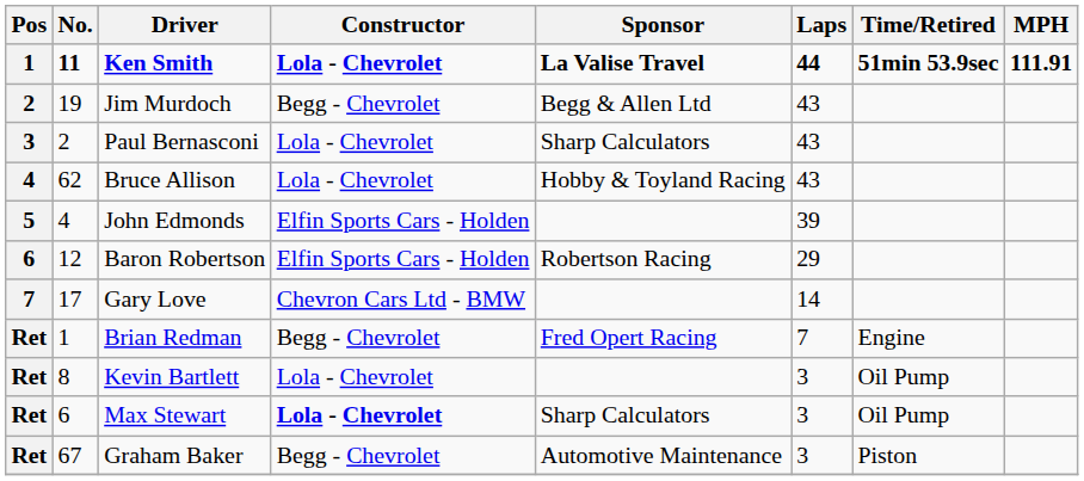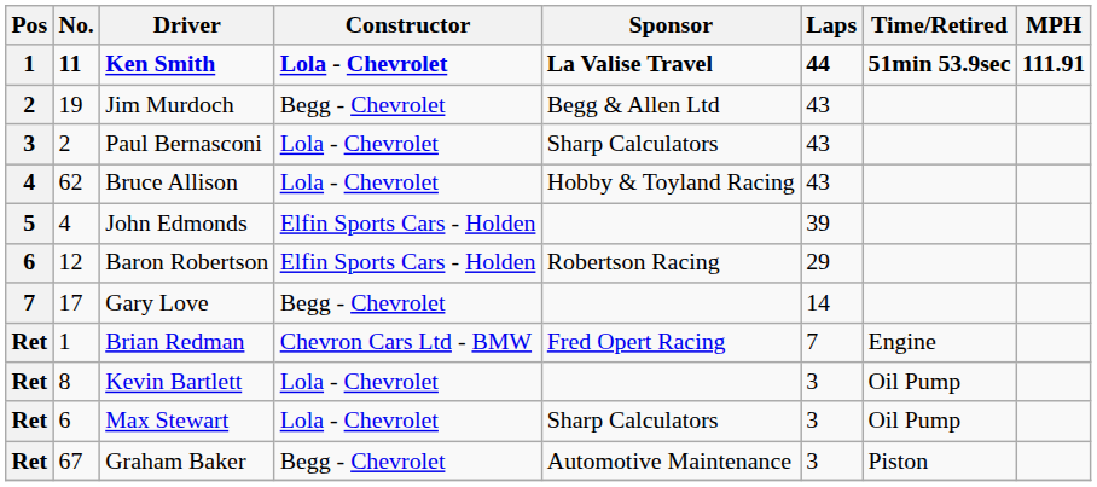Gary Love | Constructor: Chevron Cars Ltd - BMW -> Begg - Chevrolet
Brian Redman | Constructor: Begg - Chevrolet -> Chevron Cars Ltd - BMW
Max Stewart | Constructor: bold -> normal
